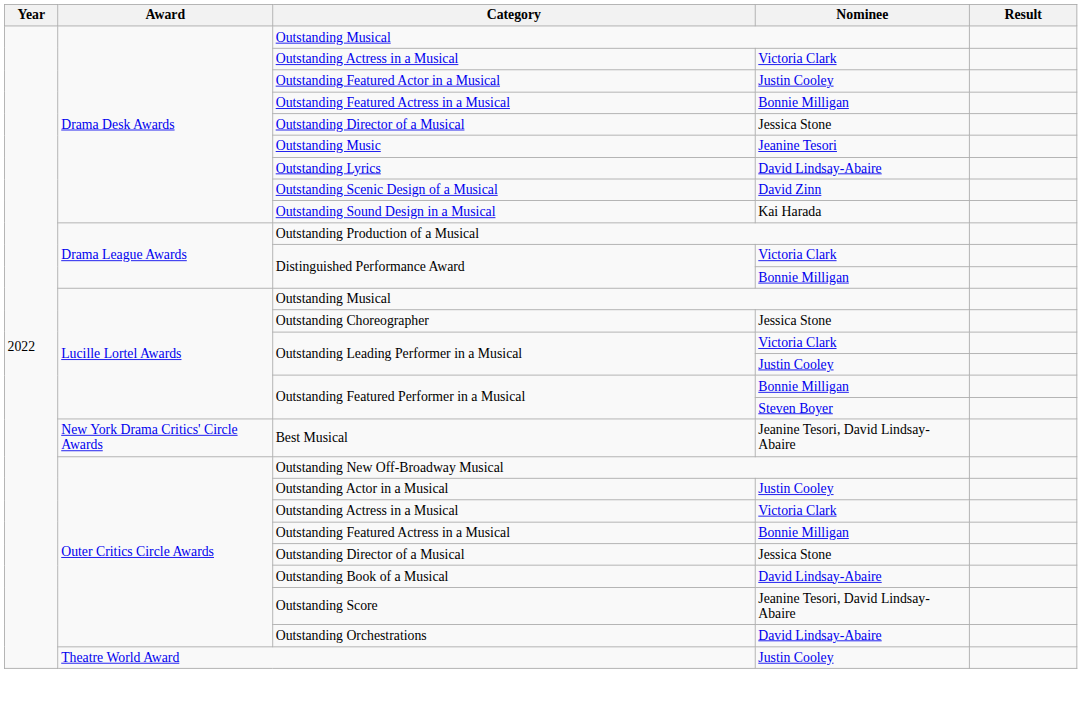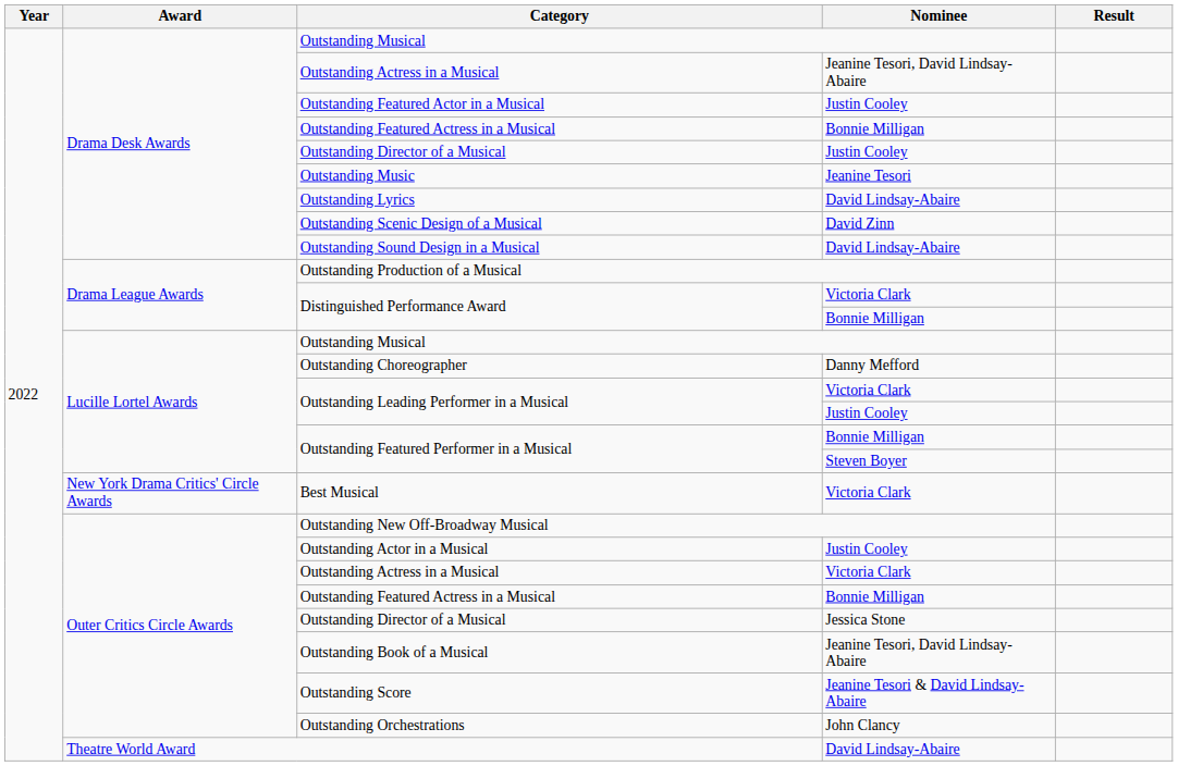Drama Desk Awards / Outstanding Actress in a Musical | Nominee: Victoria Clark -> Jeanine Tesori, David Lindsay-Abaire
Drama Desk Awards / Outstanding Director of a Musical | Nominee: Jessica Stone -> Justin Cooley
Outstanding Sound Design in a Musical | Nominee: Kai Harada -> David Lindsay-Abaire
Outstanding Choreographer | Nominee: Jessica Stone -> Danny Mefford
Best Musical | Nominee: Jeanine Tesori, David Lindsay-Abaire -> Victoria Clark
Outstanding Book of a Musical | Nominee: David Lindsay-Abaire -> Jeanine Tesori, David Lindsay-Abaire
Outstanding Score | Nominee: Jeanine Tesori, David Lindsay-Abaire -> Jeanine Tesori & David Lindsay-Abaire
Outstanding Orchestrations | Nominee: David Lindsay-Abaire -> John Clancy
Theatre World Award | Nominee: Justin Cooley -> David Lindsay-Abaire
